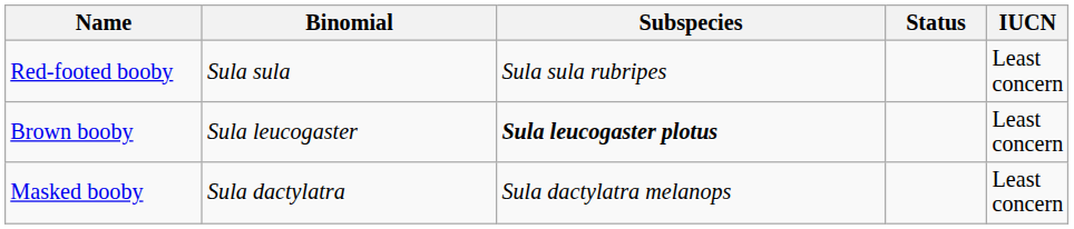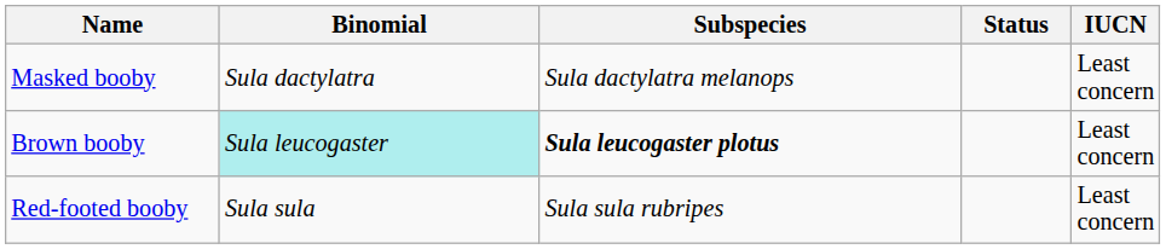rows swapped: Masked booby <-> Red-footed booby
Brown booby | Binomial: no background -> paleturquoise background
